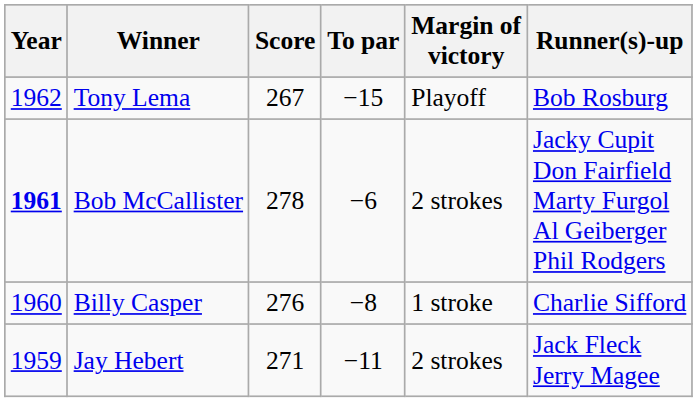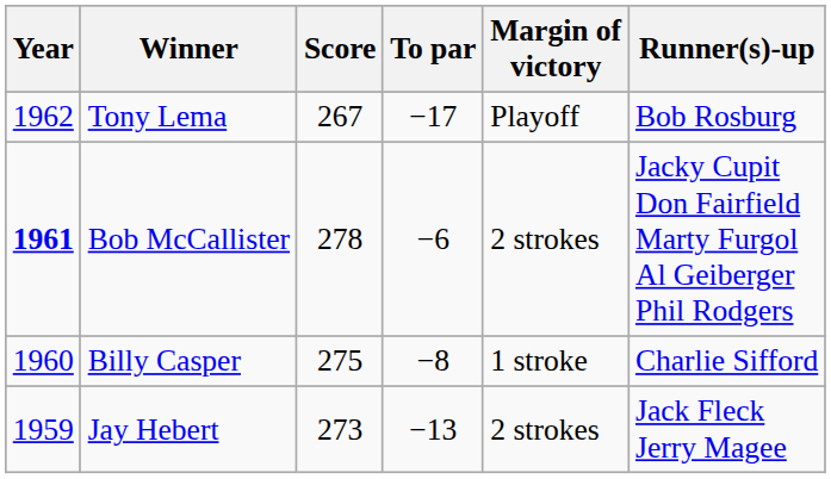Tony Lema | To par: −15 -> −17
Billy Casper | Score: 276 -> 275
Jay Hebert | Score: 271 -> 273
Jay Hebert | To par: −11 -> −13
